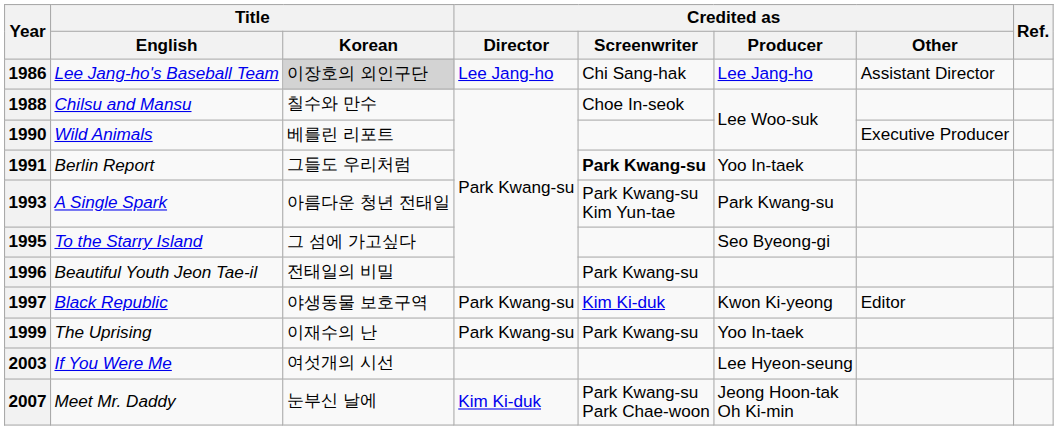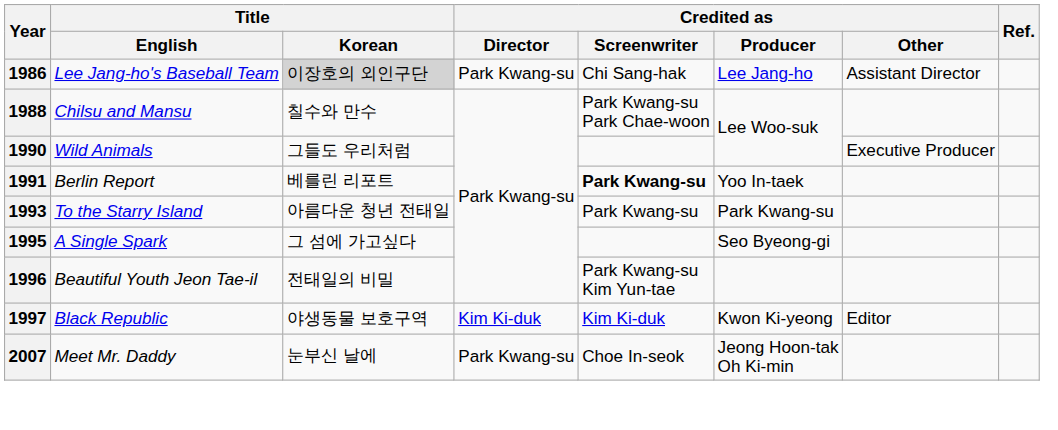1986 | Credited as / Director: Lee Jang-ho -> Park Kwang-su
1988 | Credited as / Screenwriter: Choe In-seok -> Park Kwang-su Park Chae-woon
1990 | Title / Korean: 베를린 리포트 -> 그들도 우리처럼
1991 | Title / Korean: 그들도 우리처럼 -> 베를린 리포트
1993 | Title / English: A Single Spark -> To the Starry Island
1993 | Credited as / Screenwriter: Park Kwang-su Kim Yun-tae -> Park Kwang-su
1995 | Title / English: To the Starry Island -> A Single Spark
1996 | Credited as / Screenwriter: Park Kwang-su -> Park Kwang-su Kim Yun-tae
1997 | Credited as / Director: Park Kwang-su -> Kim Ki-duk
- row: 1999 | The Uprising | 이재수의 난 | Park Kwang-su | Park Kwang-su | Yoo In-taek
- row: 2003 | If You Were Me | 여섯개의 시선 | Lee Hyeon-seung
2007 | Credited as / Director: Kim Ki-duk -> Park Kwang-su
2007 | Credited as / Screenwriter: Park Kwang-su Park Chae-woon -> Choe In-seok
